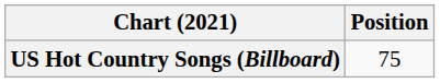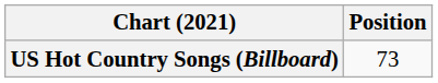US Hot Country Songs (Billboard) | Position: 75 -> 73
